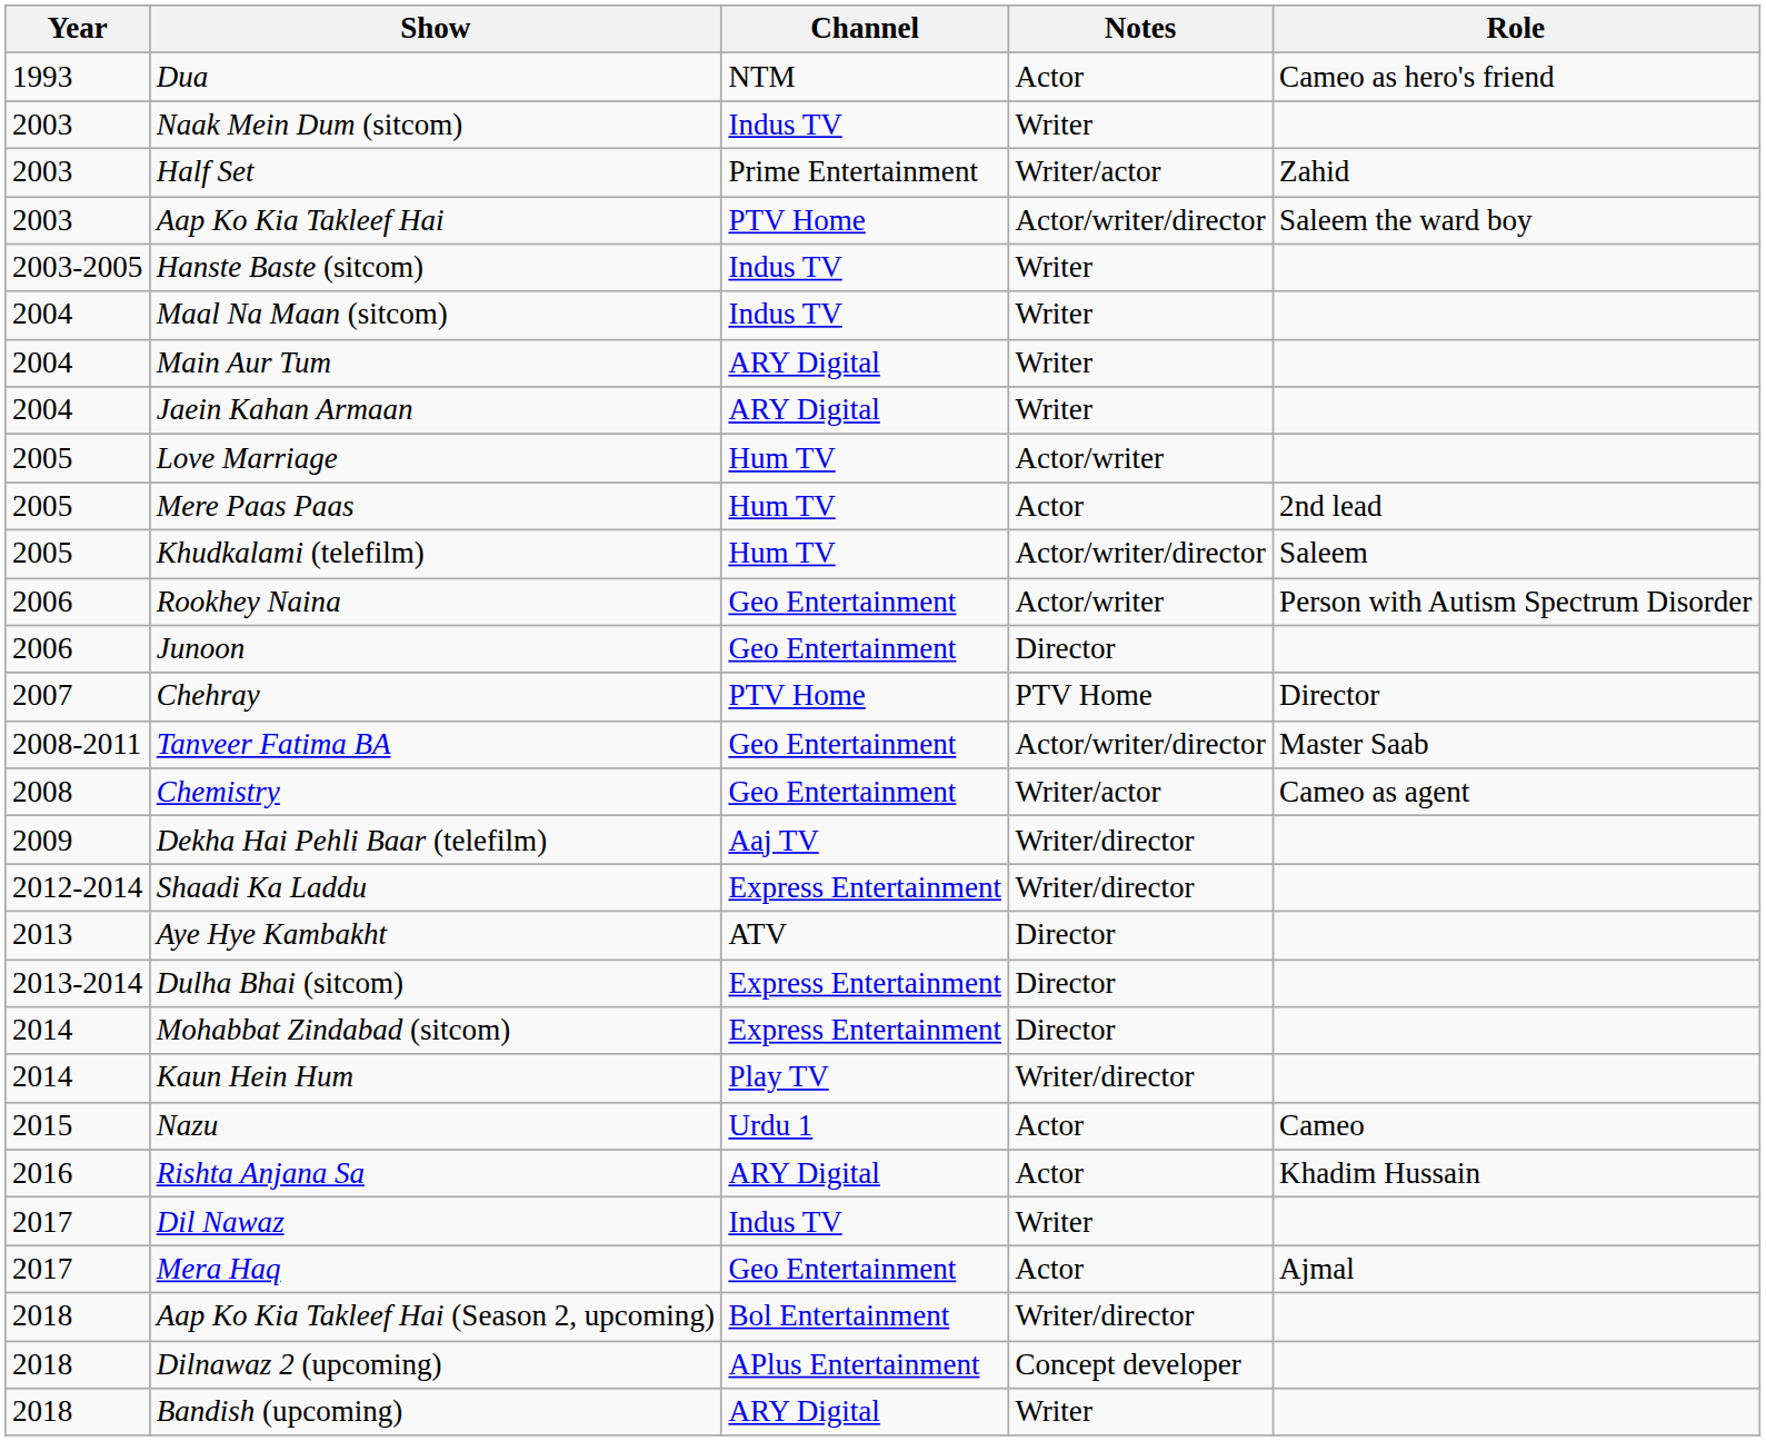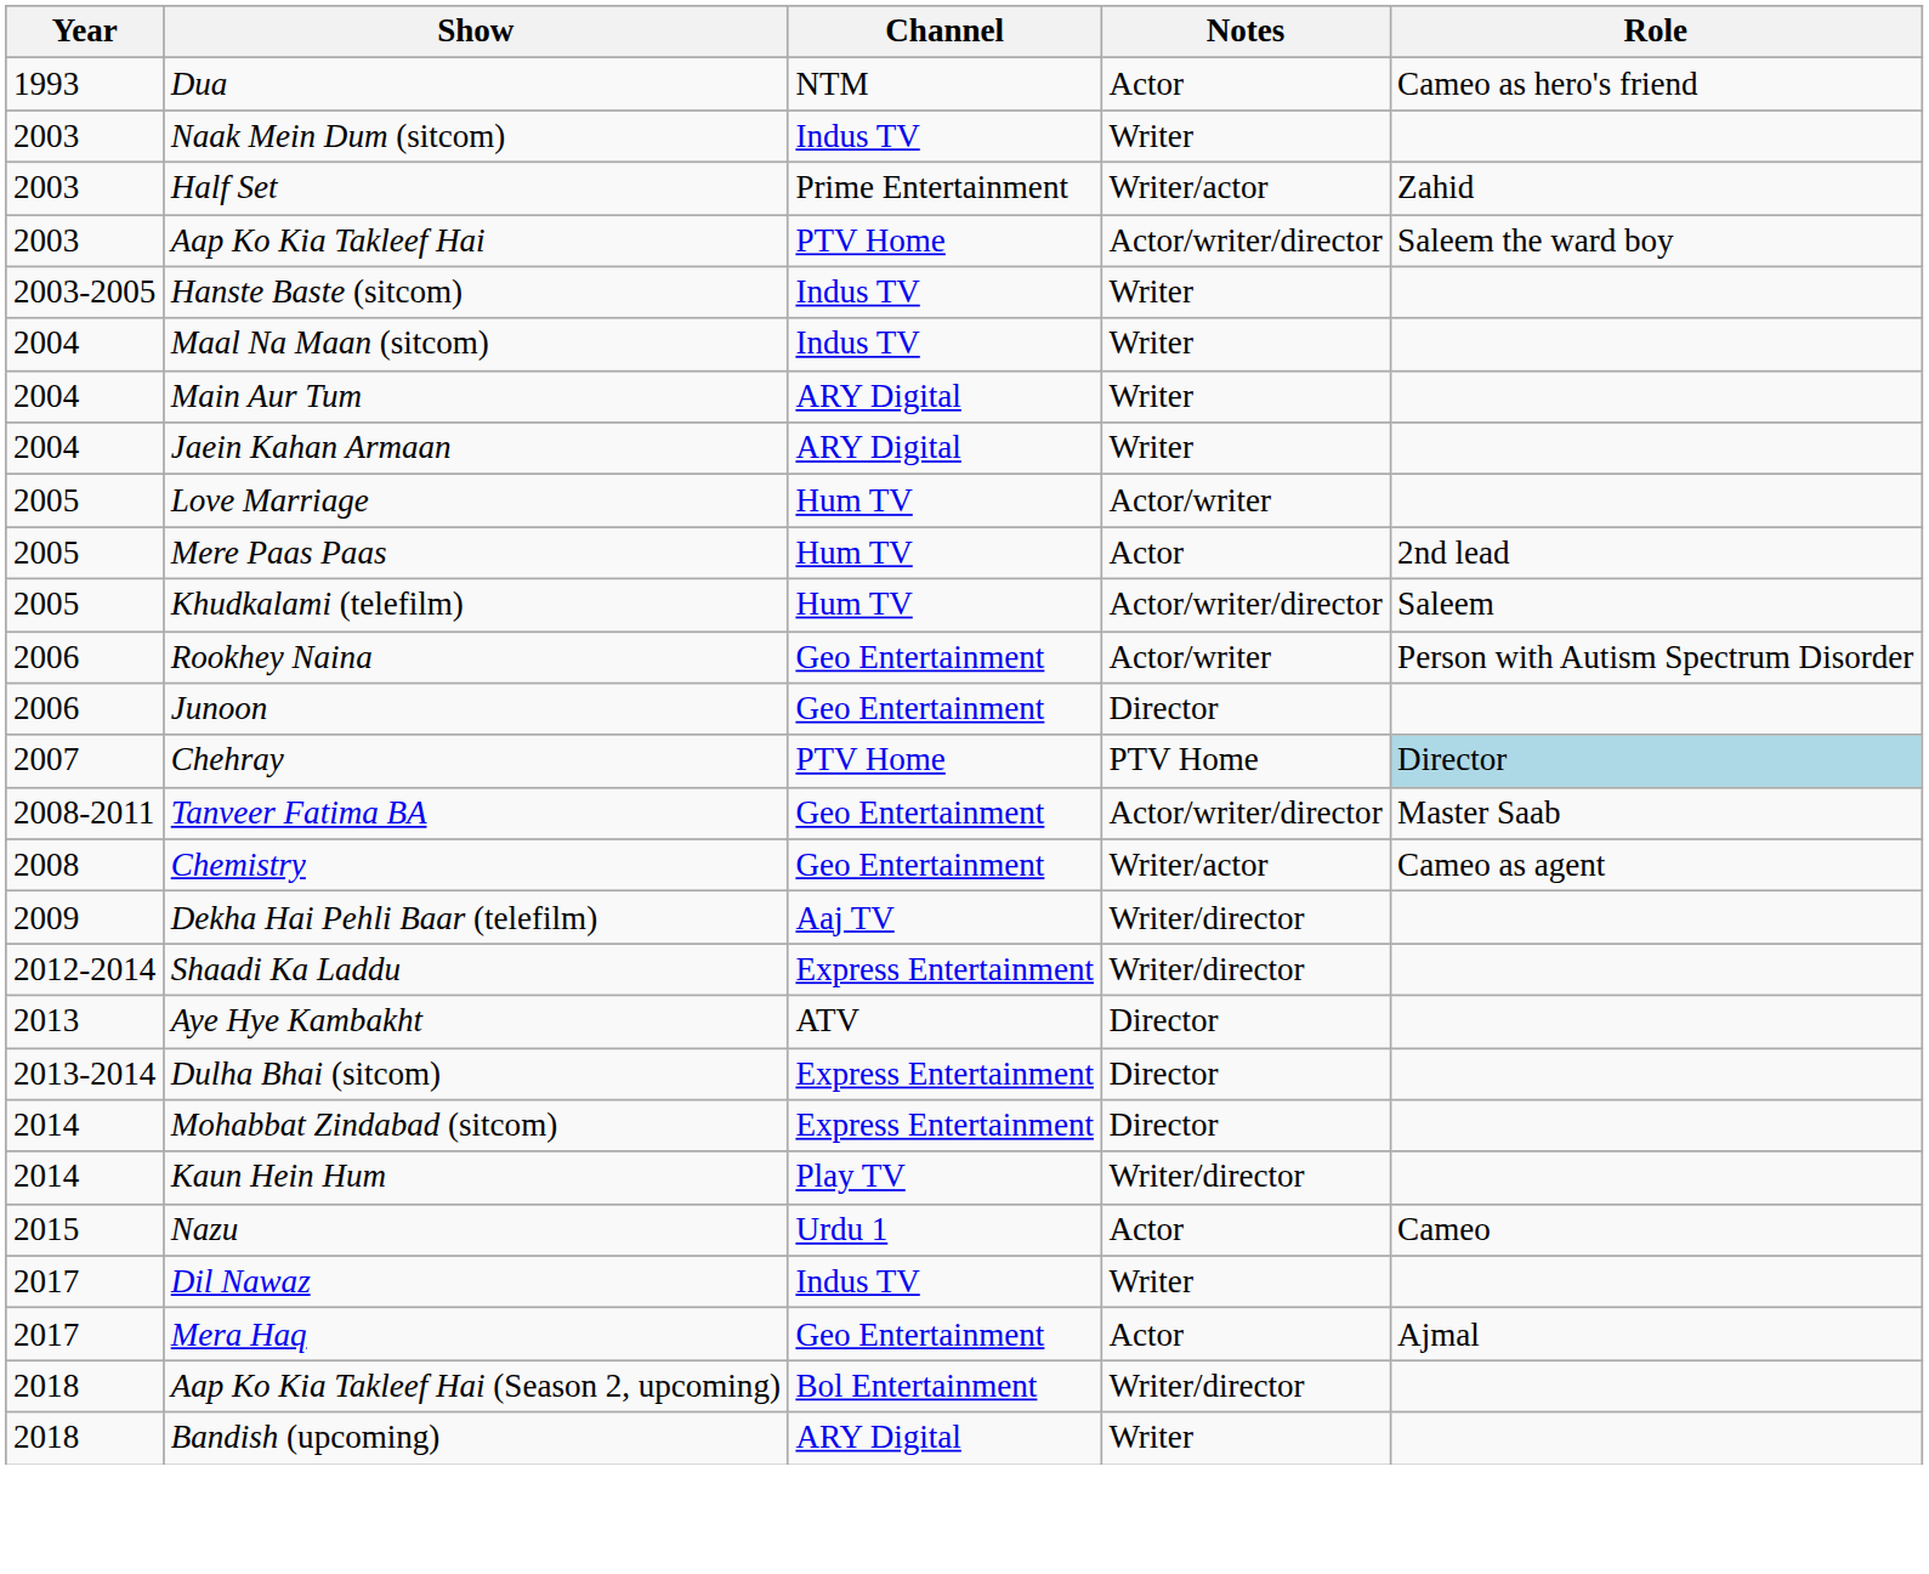Chehray | Role: no background -> lightblue background
- row: 2016 | Rishta Anjana Sa | ARY Digital | Actor | Khadim Hussain
- row: 2018 | Dilnawaz 2 (upcoming) | APlus Entertainment | Concept developer
